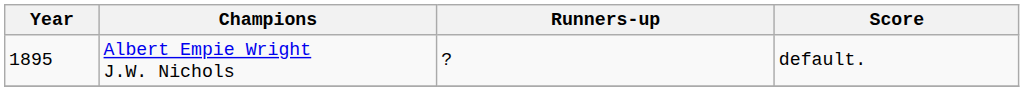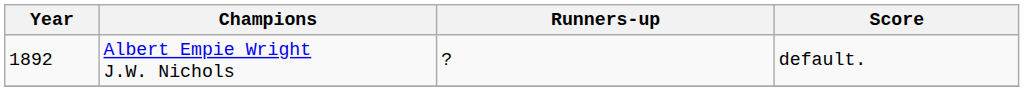Albert Empie Wright J.W. Nichols | Year: 1895 -> 1892
